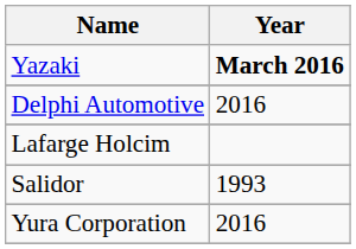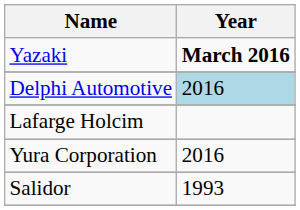Delphi Automotive | Year: no background -> lightblue background
rows swapped: Salidor <-> Yura Corporation
